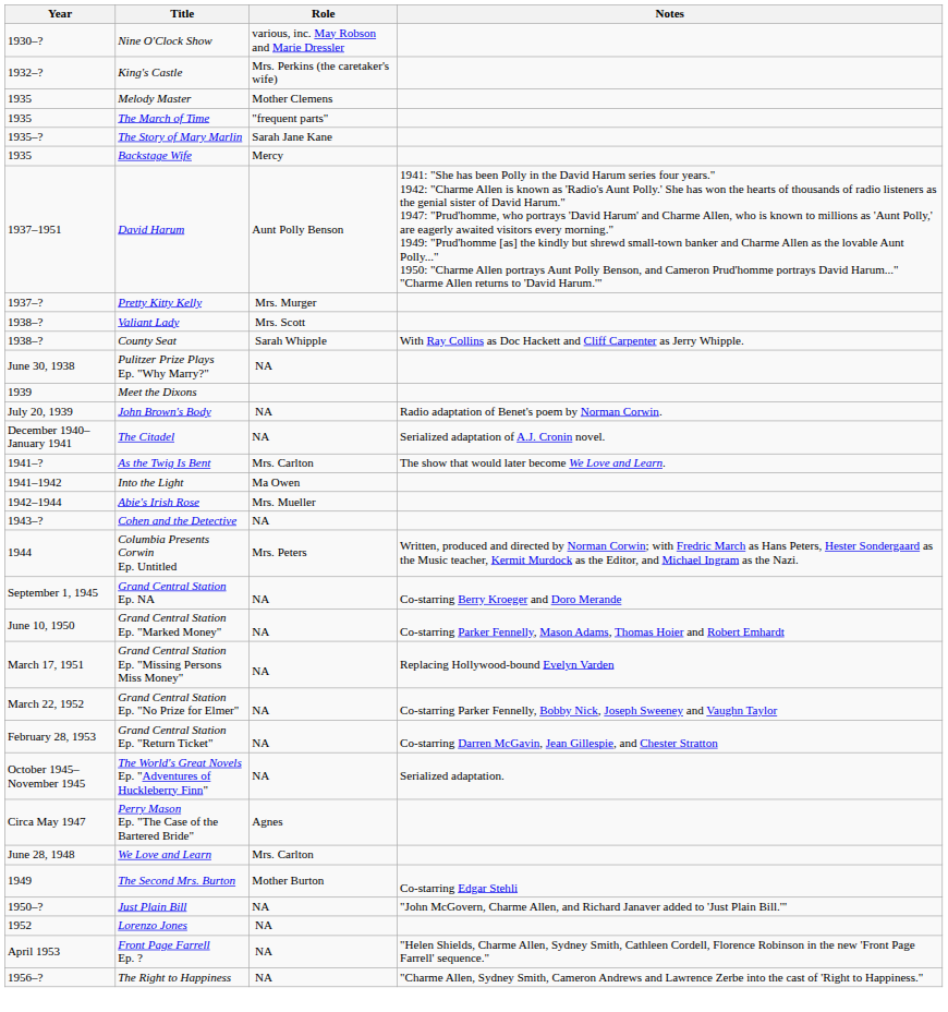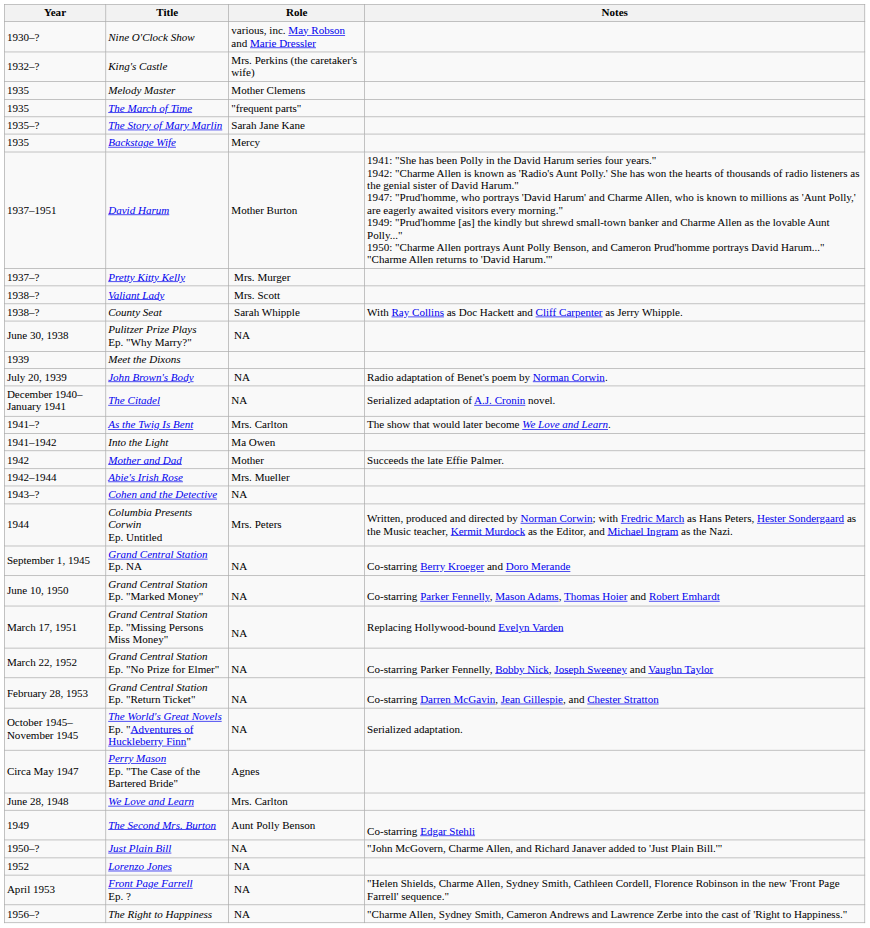David Harum | Role: Aunt Polly Benson -> Mother Burton
+ row: 1942 | Mother and Dad | Mother | Succeeds the late Effie Palmer.
The Second Mrs. Burton | Role: Mother Burton -> Aunt Polly Benson
